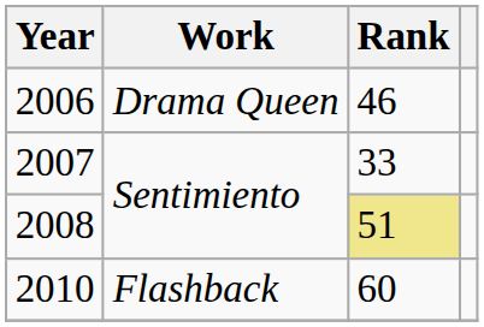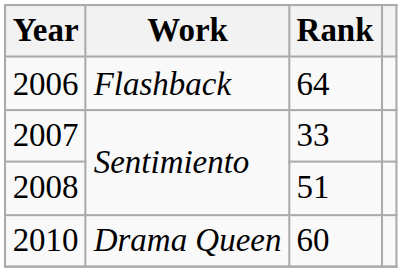2006 | Work: Drama Queen -> Flashback
2006 | Rank: 46 -> 64
2008 | Rank: khaki background -> no background
2010 | Work: Flashback -> Drama Queen
